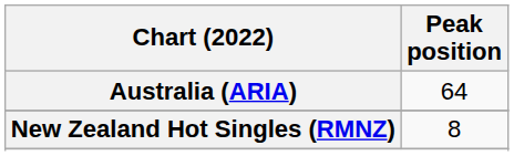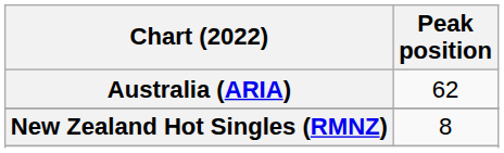Australia (ARIA) | Peak position: 64 -> 62
